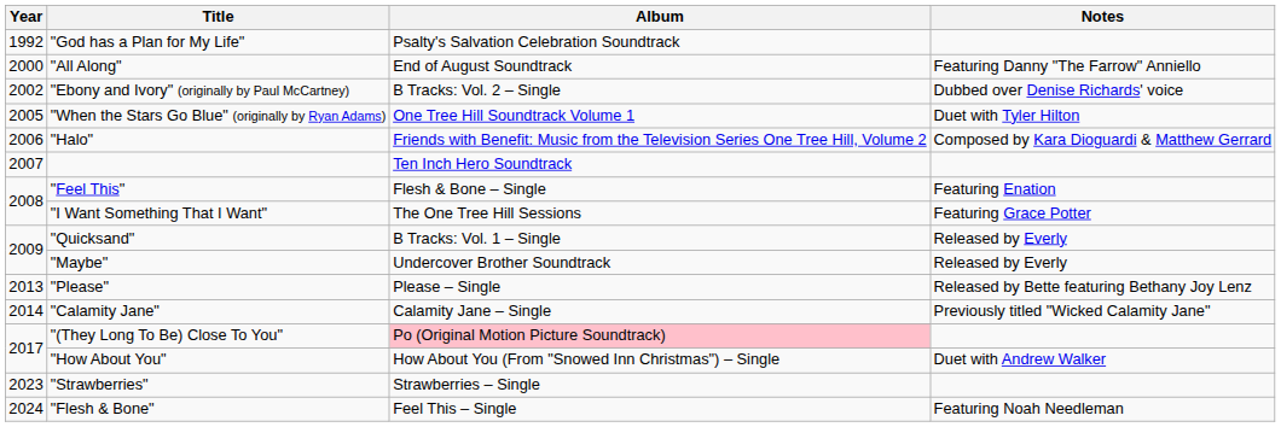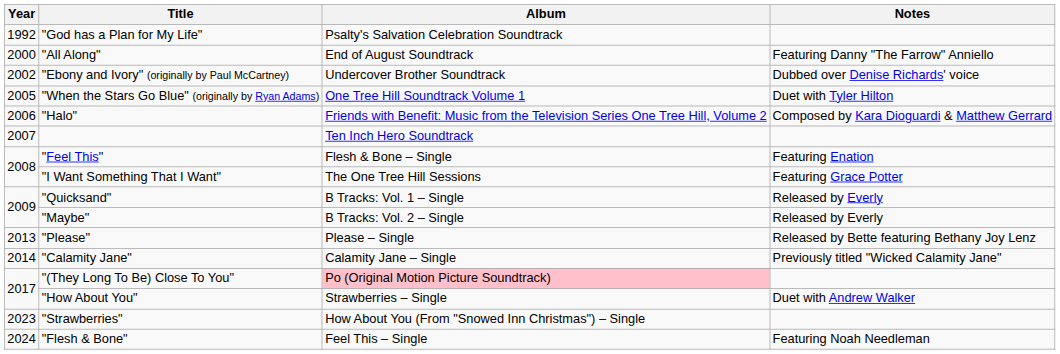"Ebony and Ivory" (originally by Paul McCartney) | Album: B Tracks: Vol. 2 – Single -> Undercover Brother Soundtrack
"Maybe" | Album: Undercover Brother Soundtrack -> B Tracks: Vol. 2 – Single
"How About You" | Album: How About You (From "Snowed Inn Christmas") – Single -> Strawberries – Single
"Strawberries" | Album: Strawberries – Single -> How About You (From "Snowed Inn Christmas") – Single
